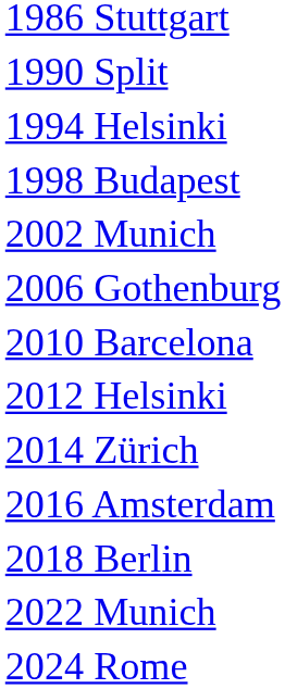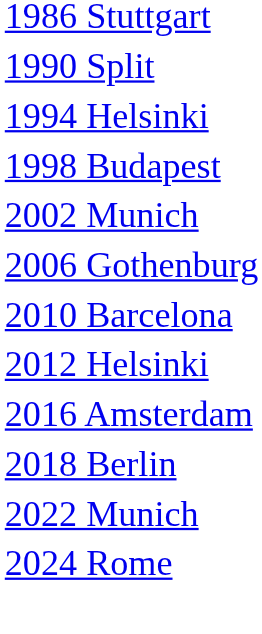- row: 2014 Zürich
